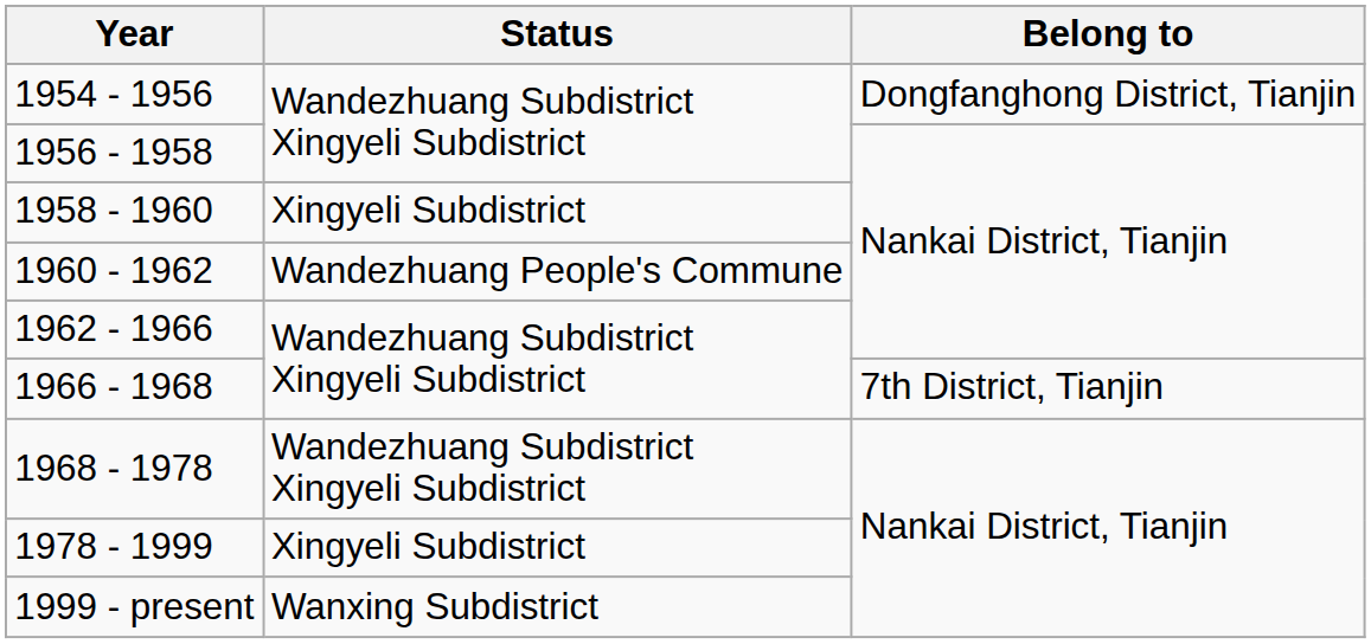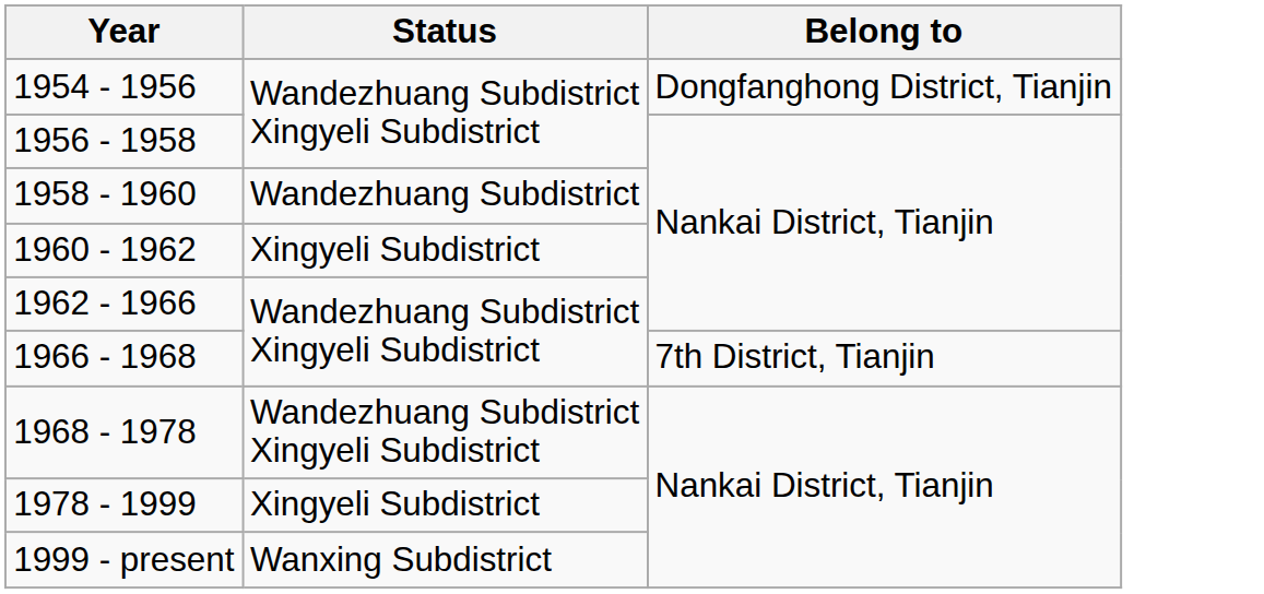1958 - 1960 | Status: Xingyeli Subdistrict -> Wandezhuang Subdistrict
1960 - 1962 | Status: Wandezhuang People's Commune -> Xingyeli Subdistrict
